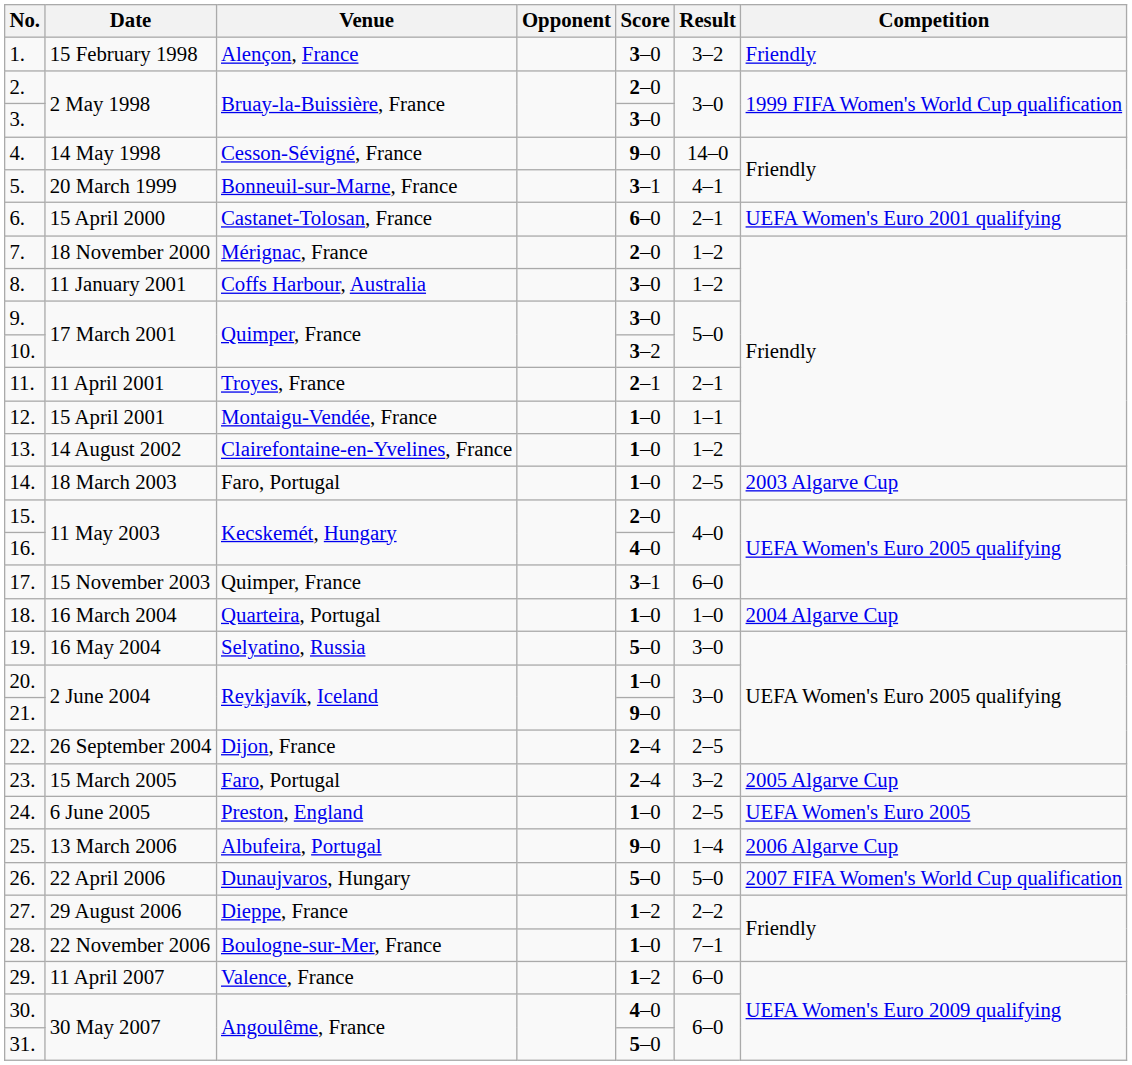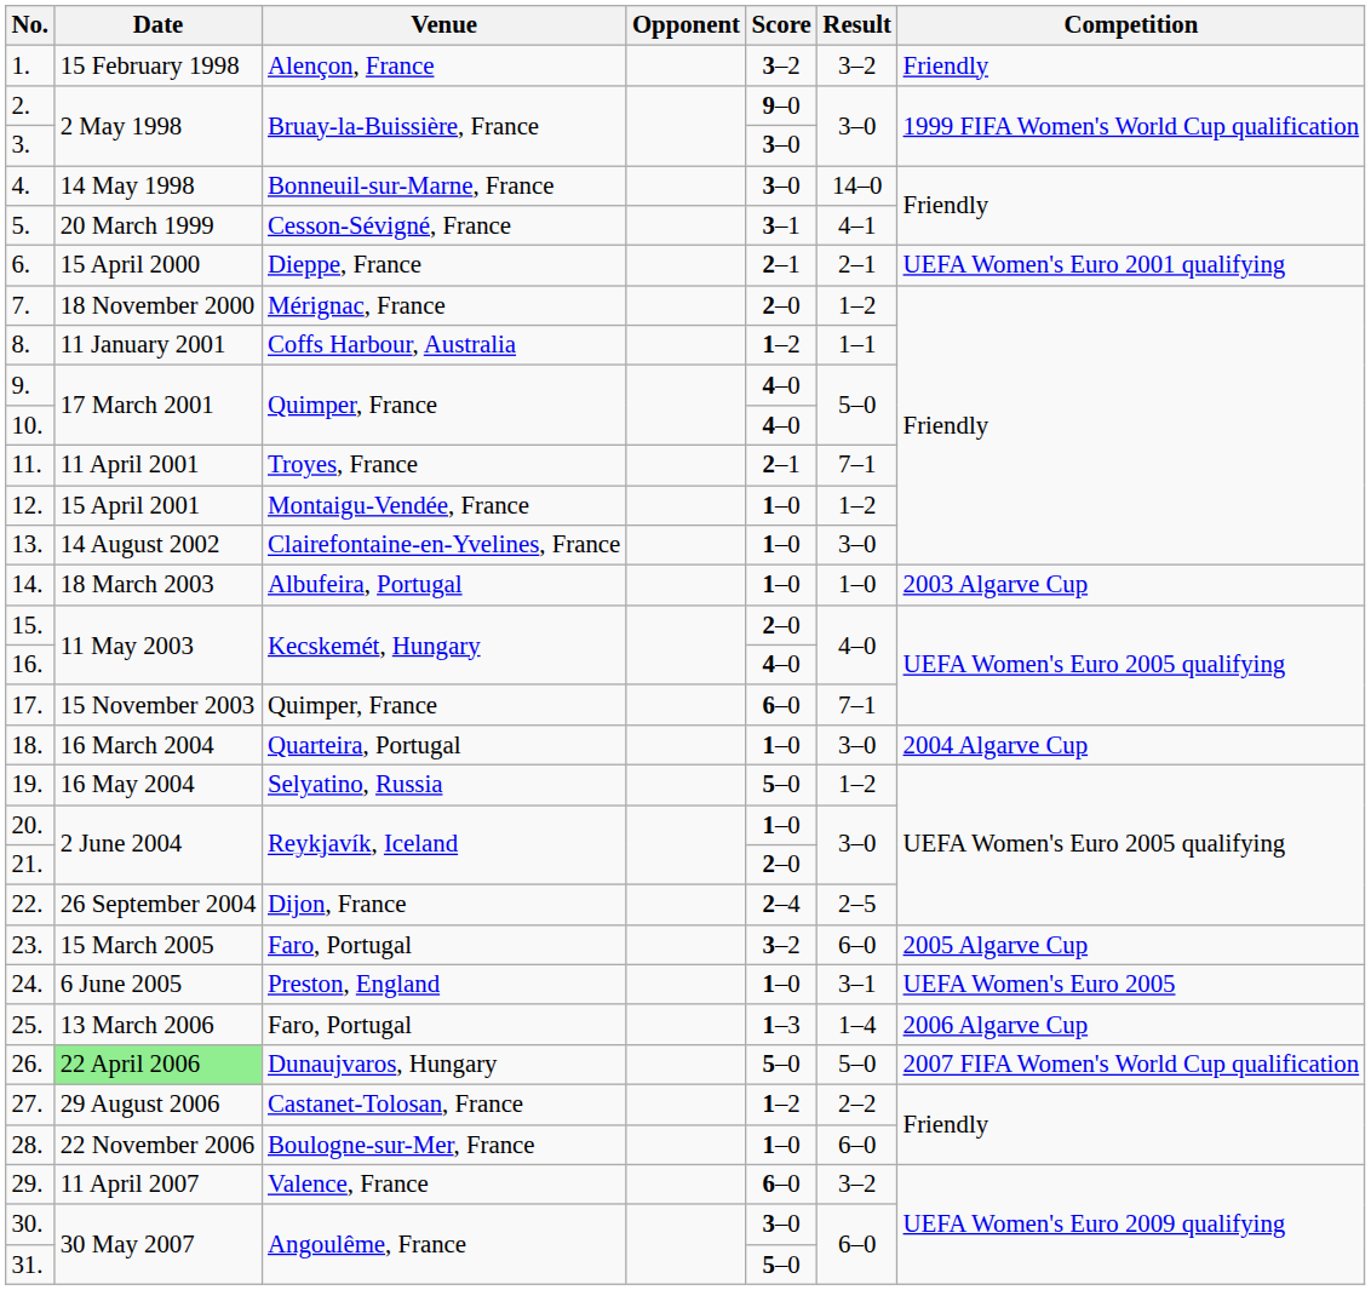1. | Score: 3–0 -> 3–2
2. | Score: 2–0 -> 9–0
4. | Venue: Cesson-Sévigné, France -> Bonneuil-sur-Marne, France
4. | Score: 9–0 -> 3–0
5. | Venue: Bonneuil-sur-Marne, France -> Cesson-Sévigné, France
6. | Venue: Castanet-Tolosan, France -> Dieppe, France
6. | Score: 6–0 -> 2–1
8. | Score: 3–0 -> 1–2
8. | Result: 1–2 -> 1–1
9. | Score: 3–0 -> 4–0
10. | Score: 3–2 -> 4–0
11. | Result: 2–1 -> 7–1
12. | Result: 1–1 -> 1–2
13. | Result: 1–2 -> 3–0
14. | Venue: Faro, Portugal -> Albufeira, Portugal
14. | Result: 2–5 -> 1–0
17. | Score: 3–1 -> 6–0
17. | Result: 6–0 -> 7–1
18. | Result: 1–0 -> 3–0
19. | Result: 3–0 -> 1–2
21. | Score: 9–0 -> 2–0
23. | Score: 2–4 -> 3–2
23. | Result: 3–2 -> 6–0
24. | Result: 2–5 -> 3–1
25. | Venue: Albufeira, Portugal -> Faro, Portugal
25. | Score: 9–0 -> 1–3
26. | Date: no background -> lightgreen background
27. | Venue: Dieppe, France -> Castanet-Tolosan, France
28. | Result: 7–1 -> 6–0
29. | Score: 1–2 -> 6–0
29. | Result: 6–0 -> 3–2
30. | Score: 4–0 -> 3–0
